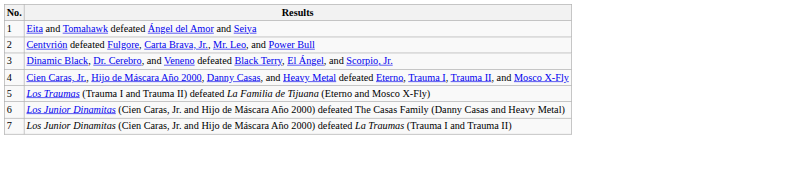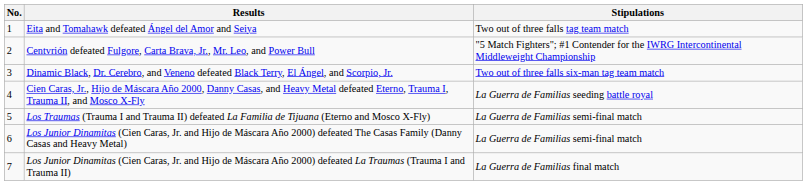+ column: Stipulations | Two out of three falls tag team match | "5 Match Fighters"; #1 Contender for the IWRG Intercontinental Middleweight Championship | Two out of three falls six-man tag team match | La Guerra de Familias seeding battle royal | La Guerra de Familias semi-final match | La Guerra de Familias semi-final match | La Guerra de Familias final match
